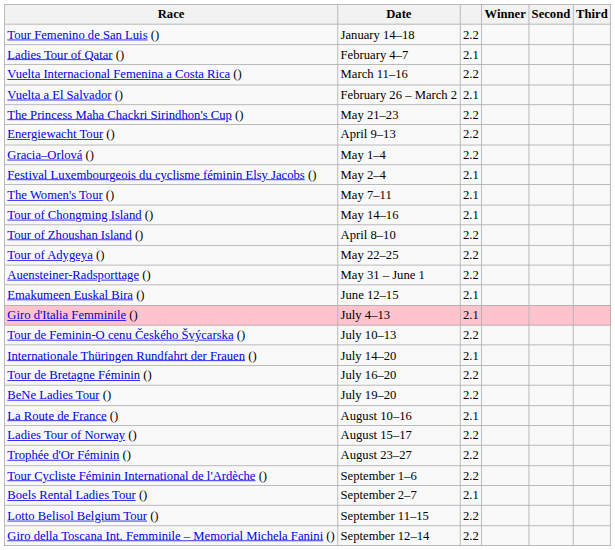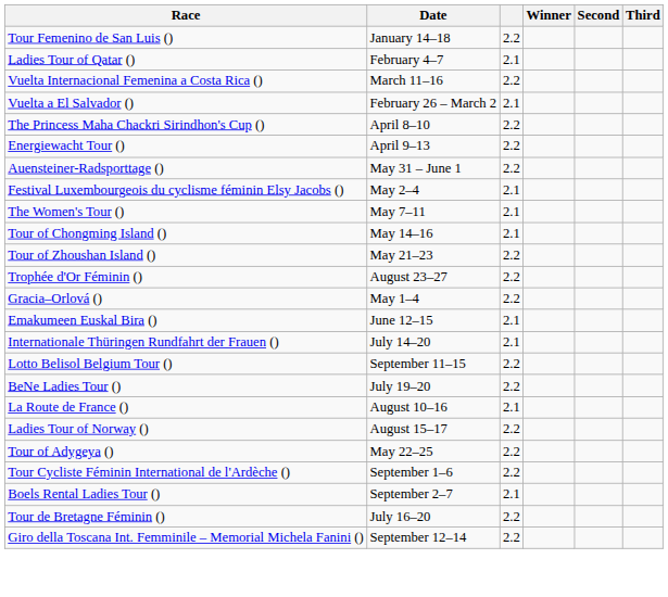The Princess Maha Chackri Sirindhon's Cup () | Date: May 21–23 -> April 8–10
rows swapped: Gracia–Orlová () <-> Auensteiner-Radsporttage ()
Tour of Zhoushan Island () | Date: April 8–10 -> May 21–23
rows swapped: Tour of Adygeya () <-> Trophée d'Or Féminin ()
- row: Giro d'Italia Femminile () | July 4–13 | 2.1
- row: Tour de Feminin-O cenu Českého Švýcarska () | July 10–13 | 2.2
rows swapped: Tour de Bretagne Féminin () <-> Lotto Belisol Belgium Tour ()
